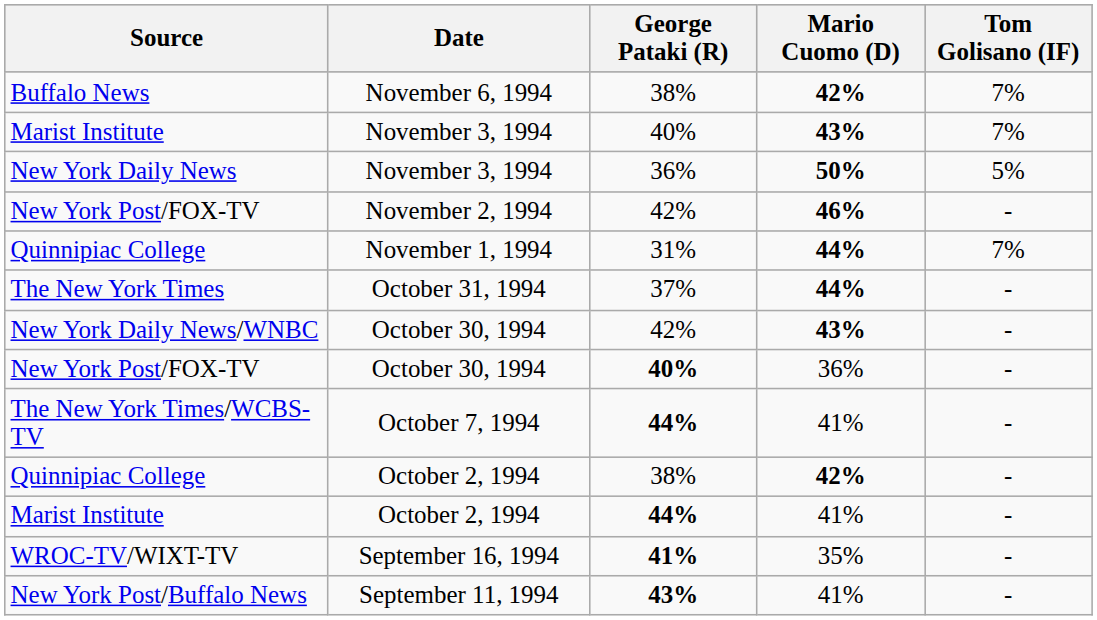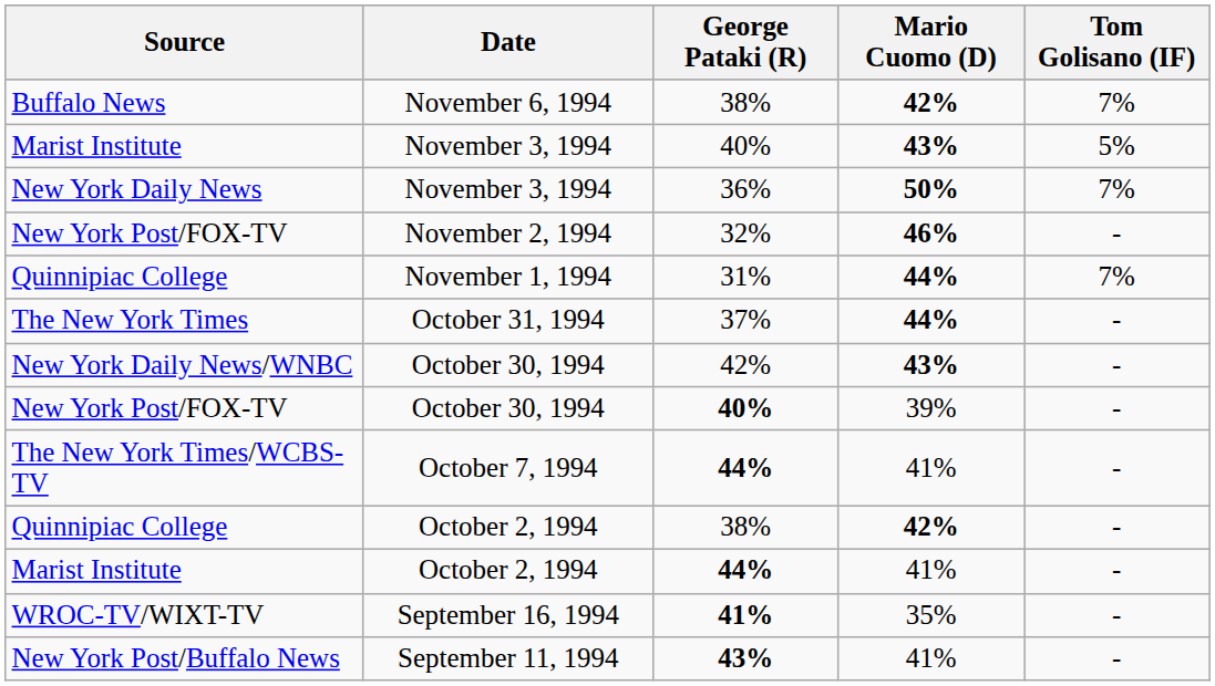Marist Institute / November 3, 1994 | Tom Golisano (IF): 7% -> 5%
New York Daily News | Tom Golisano (IF): 5% -> 7%
New York Post/FOX-TV / November 2, 1994 | George Pataki (R): 42% -> 32%
New York Post/FOX-TV / October 30, 1994 | Mario Cuomo (D): 36% -> 39%
